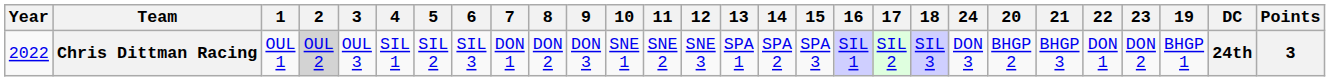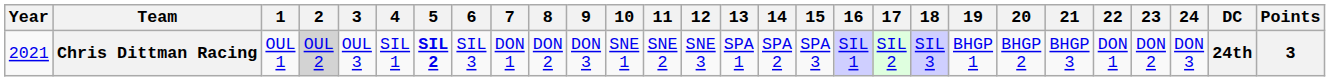columns swapped: 19 <-> 24
Chris Dittman Racing | Year: 2022 -> 2021
Chris Dittman Racing | 5: normal -> bold
